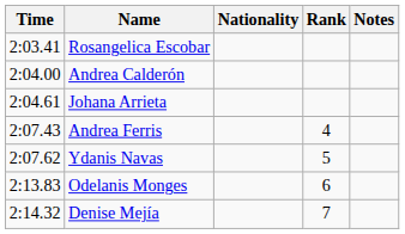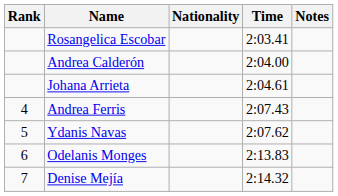columns swapped: Rank <-> Time
